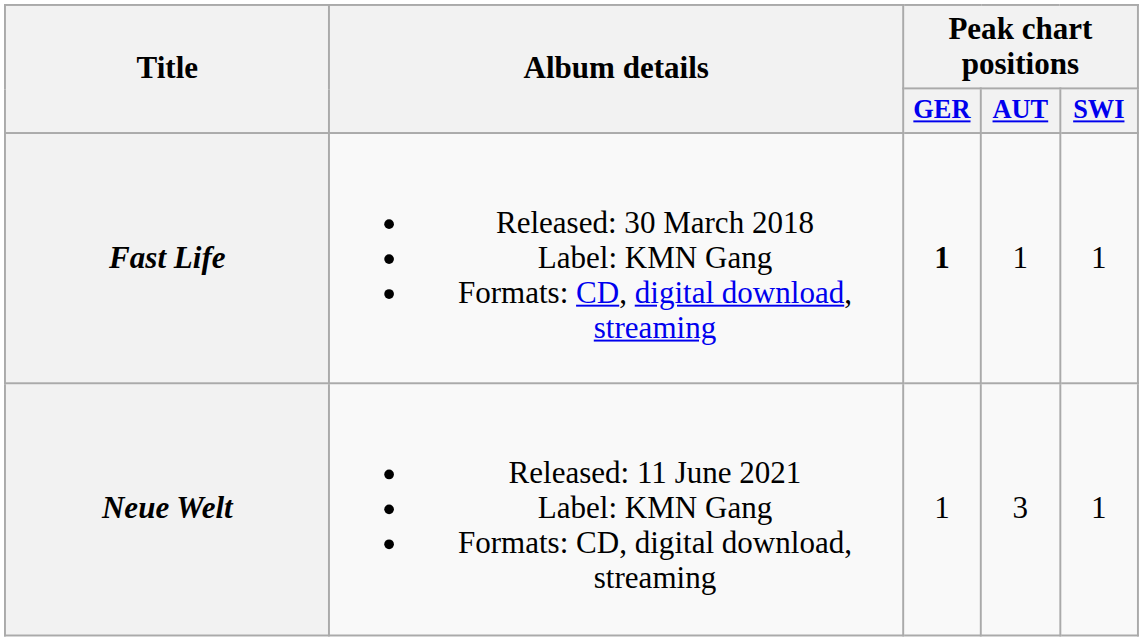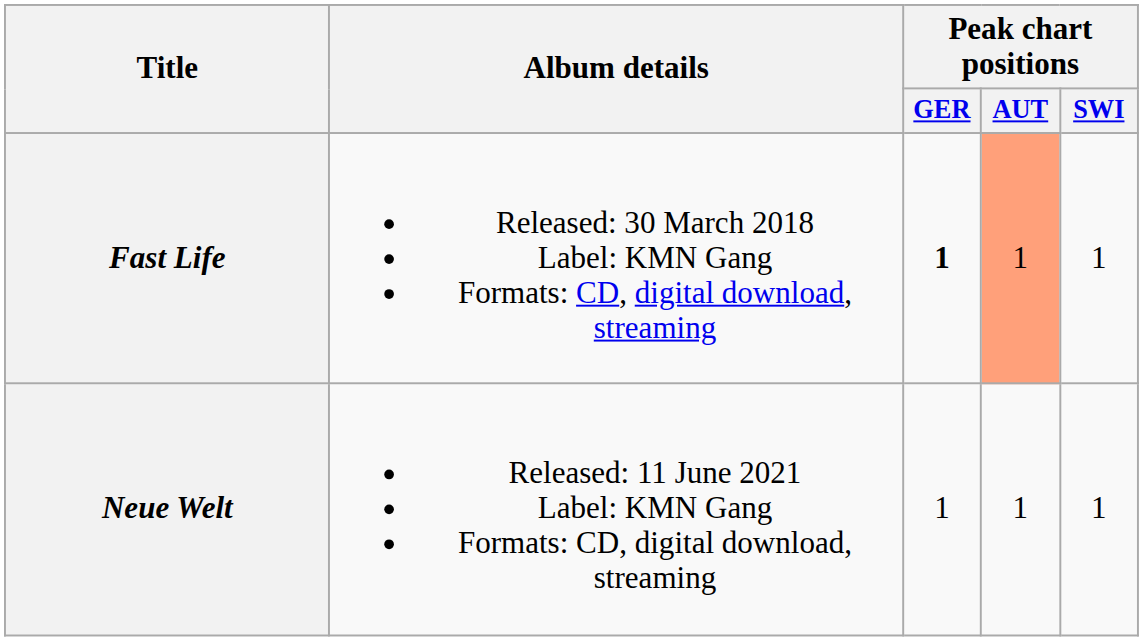Fast Life | Peak chart positions / AUT: no background -> lightsalmon background
Neue Welt | Peak chart positions / AUT: 3 -> 1
